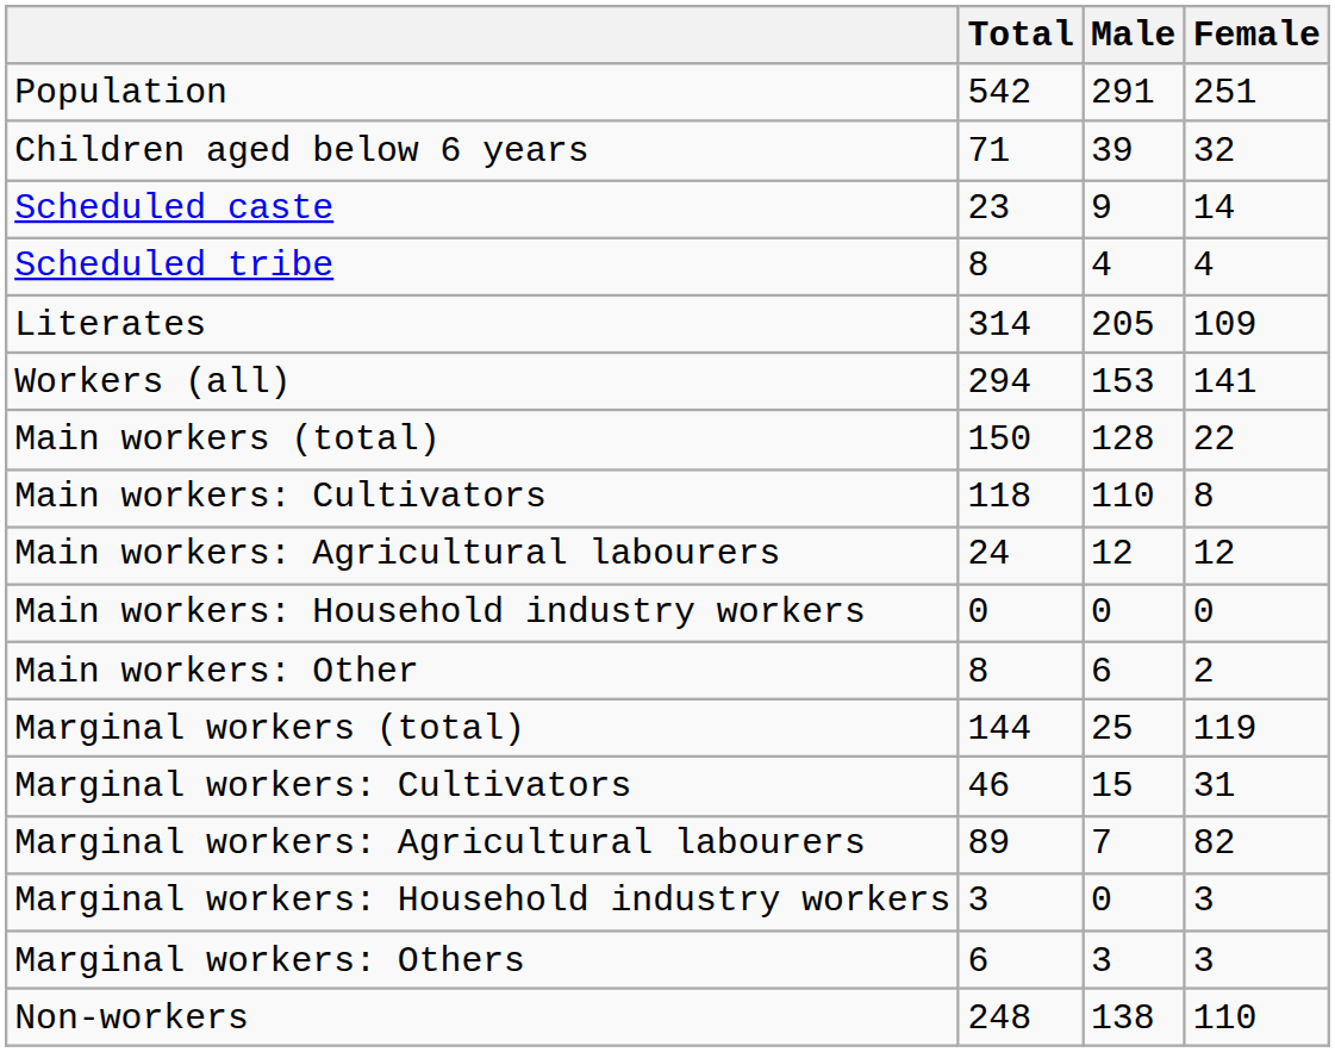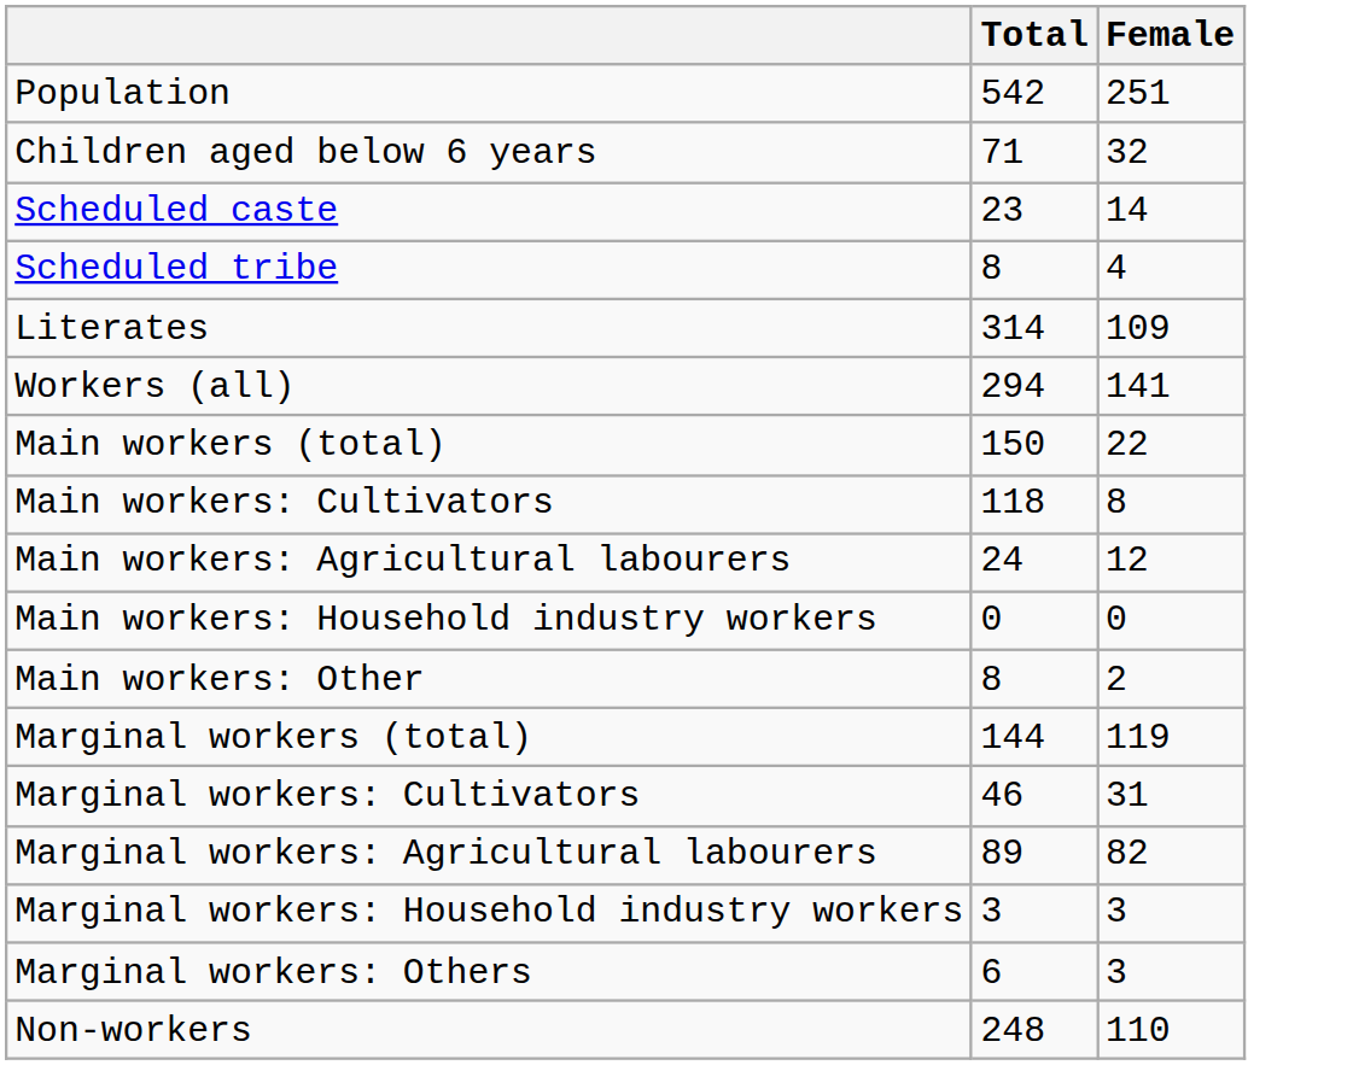- column: Male | 291 | 39 | 9 | 4 | 205 | 153 | 128 | 110 | 12 | 0 | 6 | 25 | 15 | 7 | 0 | 3 | 138
